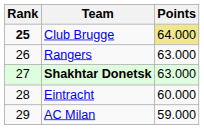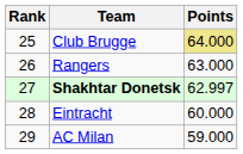Club Brugge | Rank: bold -> normal
Shakhtar Donetsk | Points: 63.000 -> 62.997
